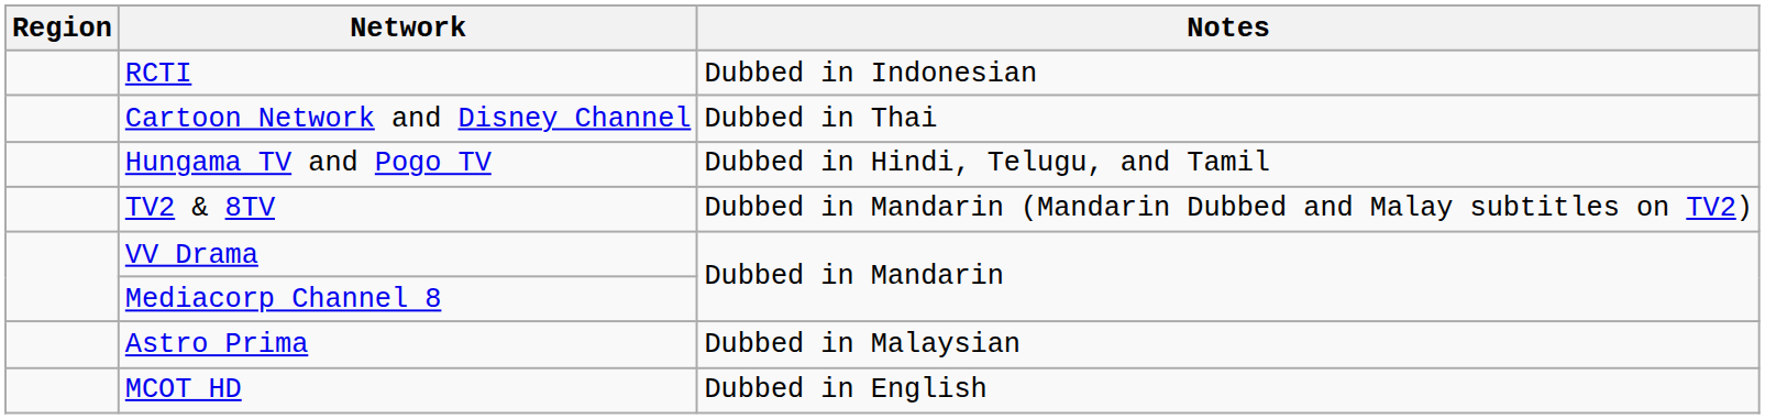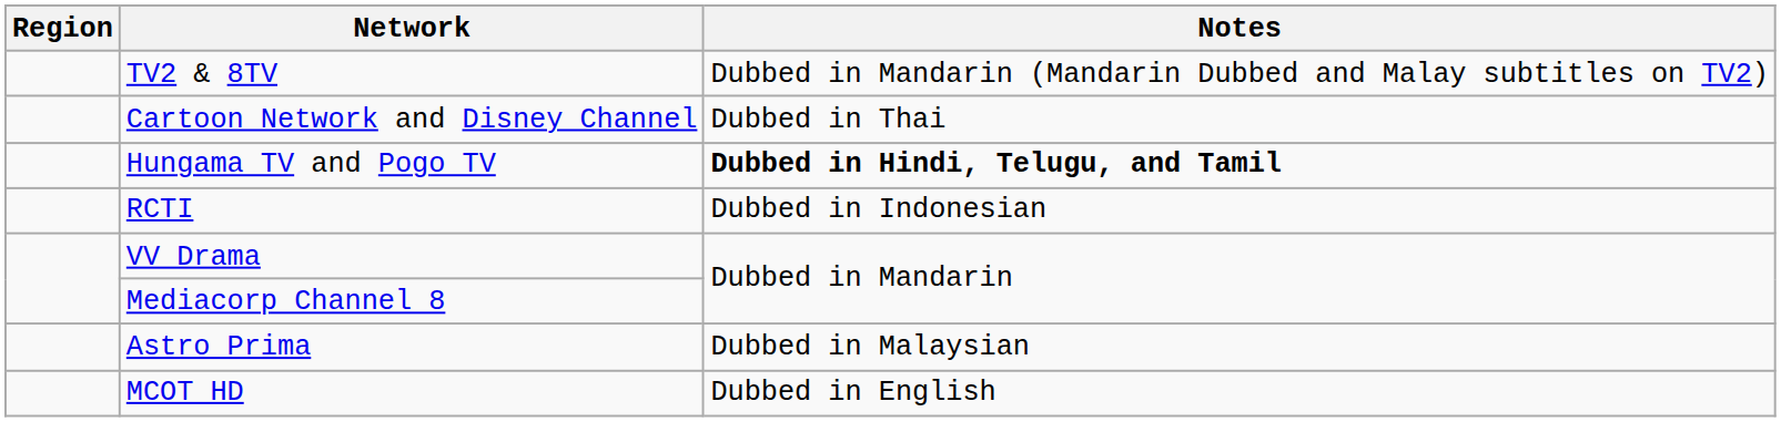rows swapped: TV2 & 8TV <-> RCTI
Hungama TV and Pogo TV | Notes: normal -> bold
